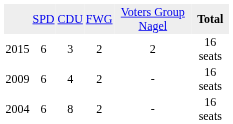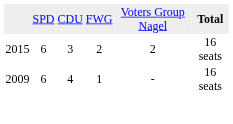2009 | column 4: 2 -> 1
- row: 2004 | 6 | 8 | 2 | - | 16 seats
